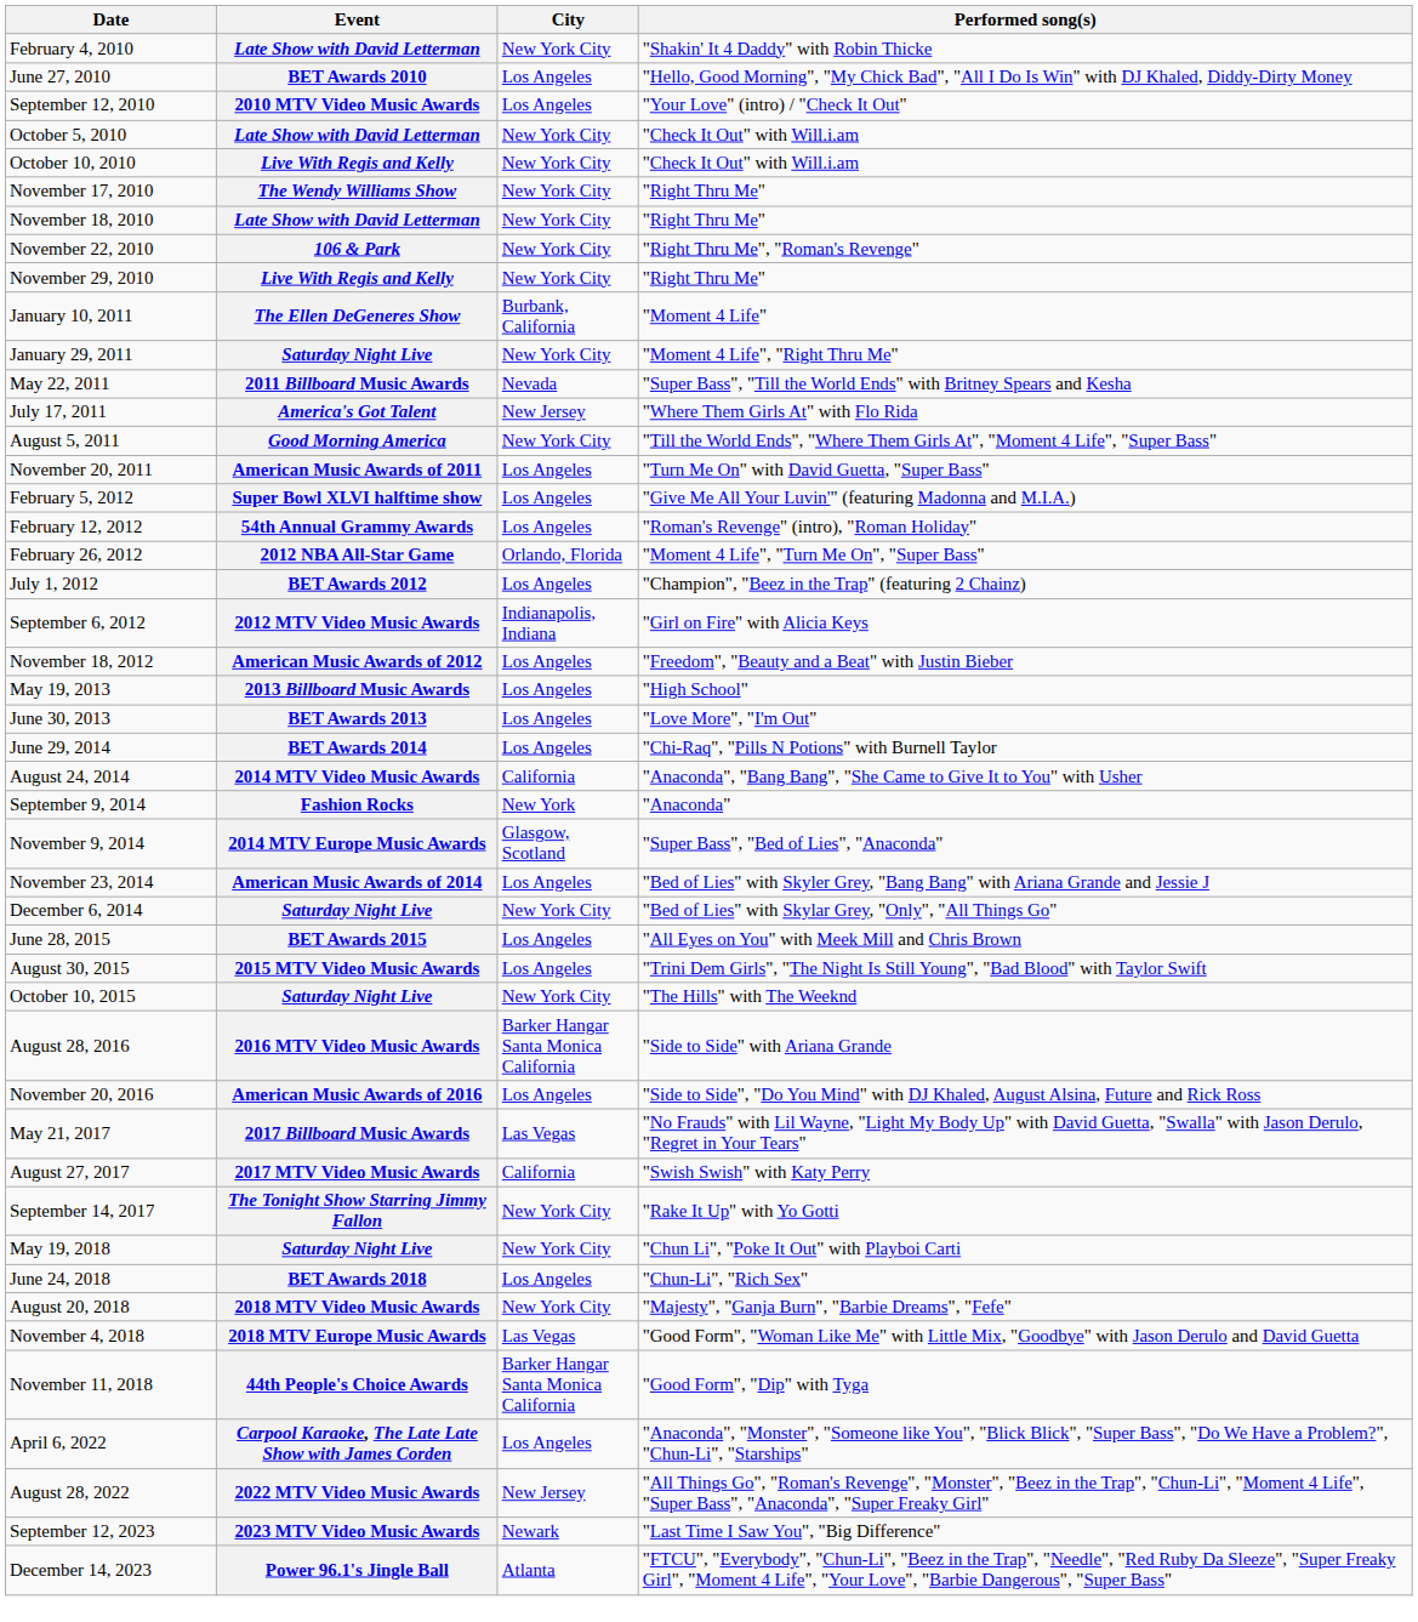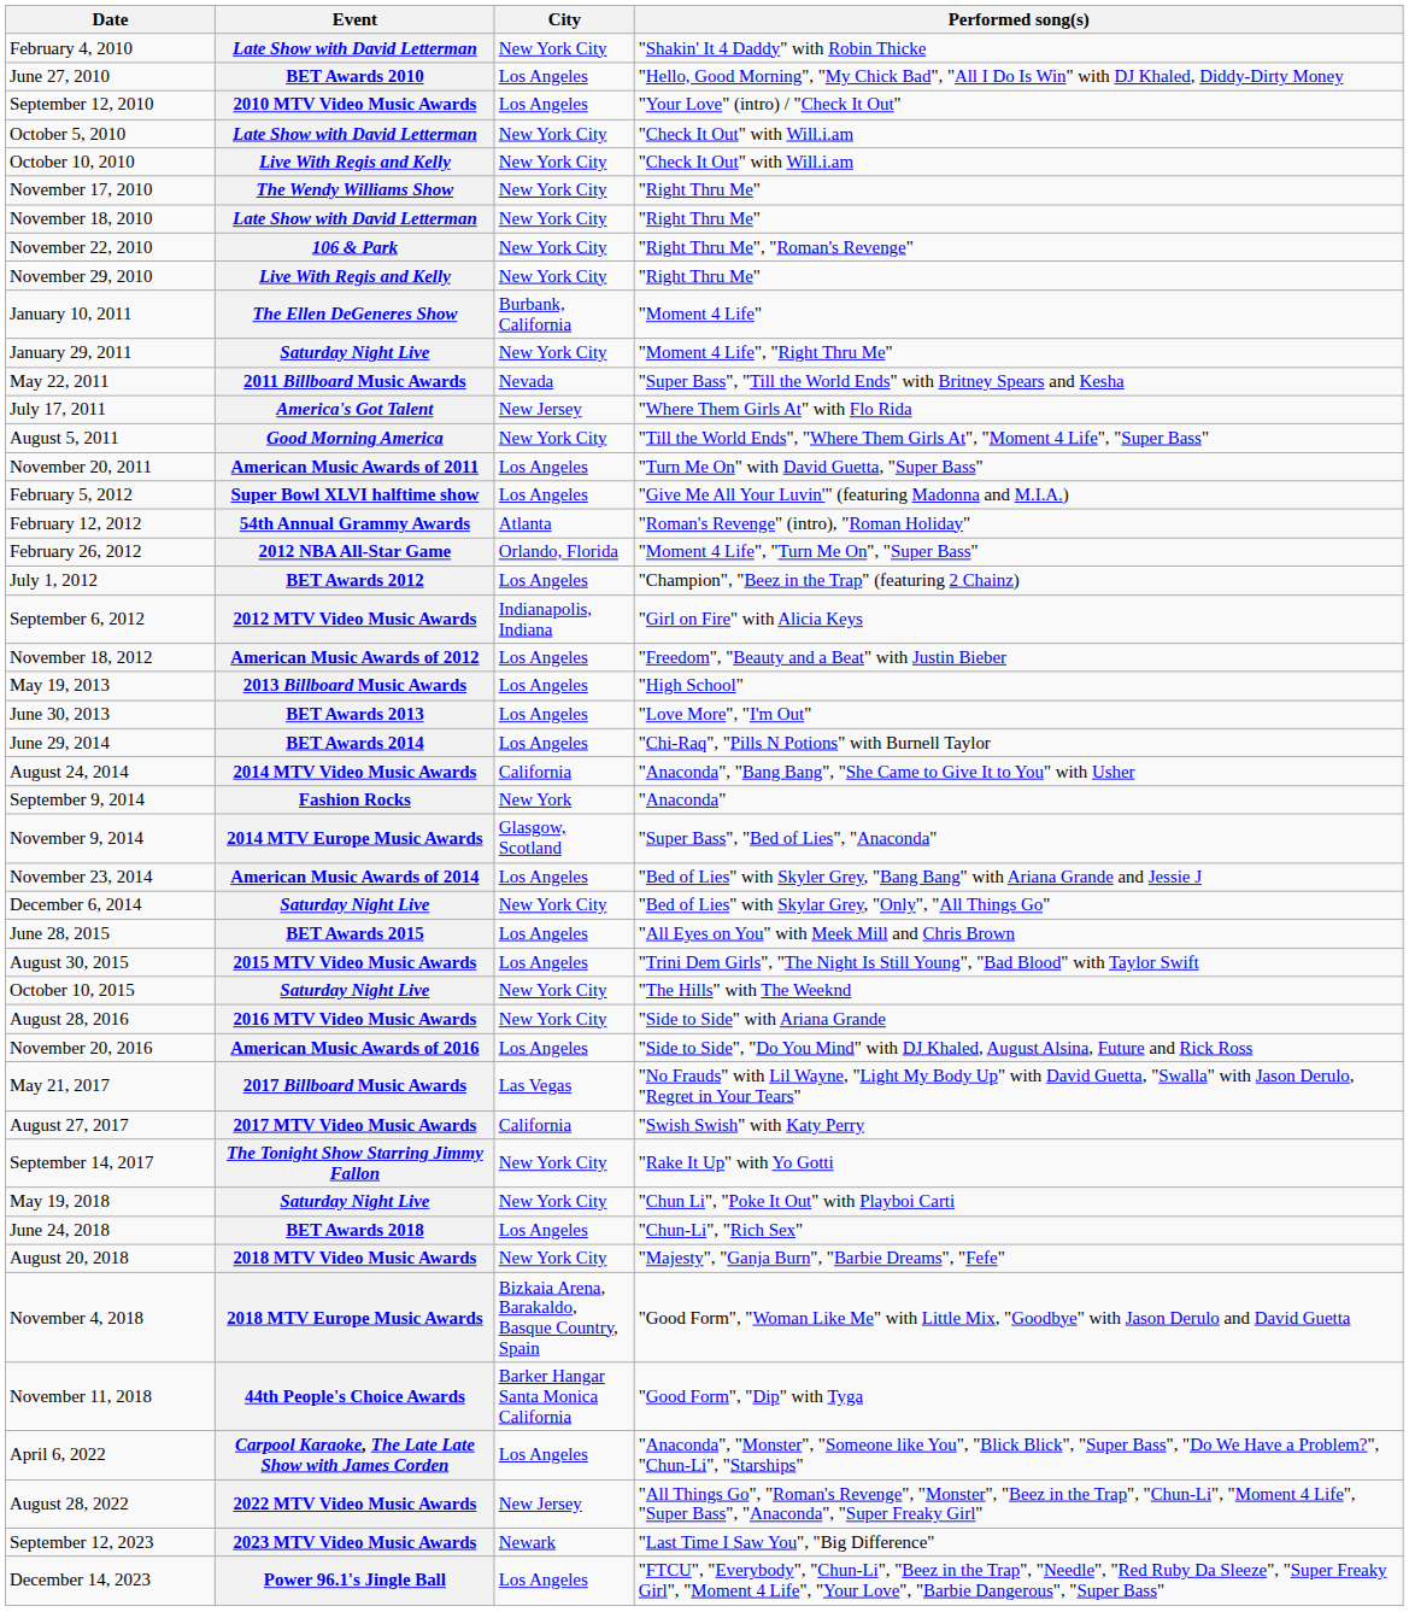February 12, 2012 | City: Los Angeles -> Atlanta
August 28, 2016 | City: Barker Hangar Santa Monica California -> New York City
November 4, 2018 | City: Las Vegas -> Bizkaia Arena, Barakaldo, Basque Country, Spain
December 14, 2023 | City: Atlanta -> Los Angeles
